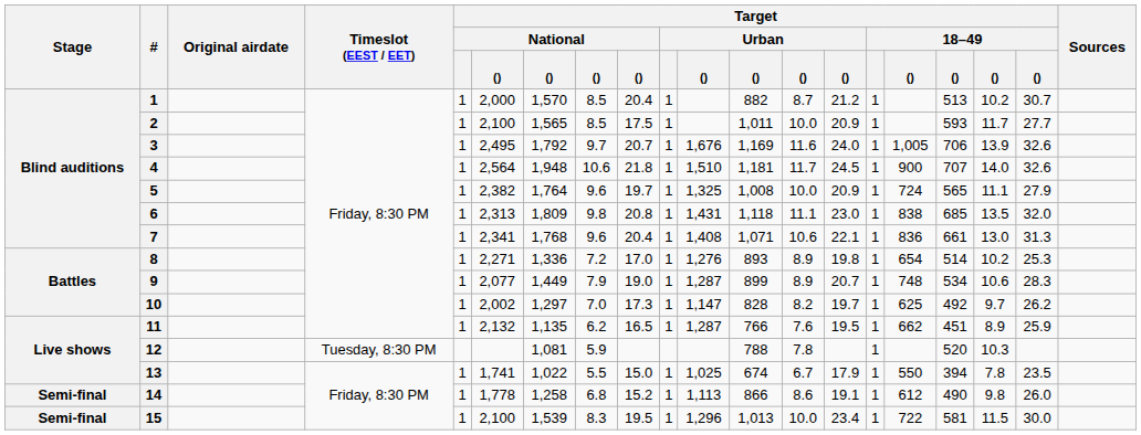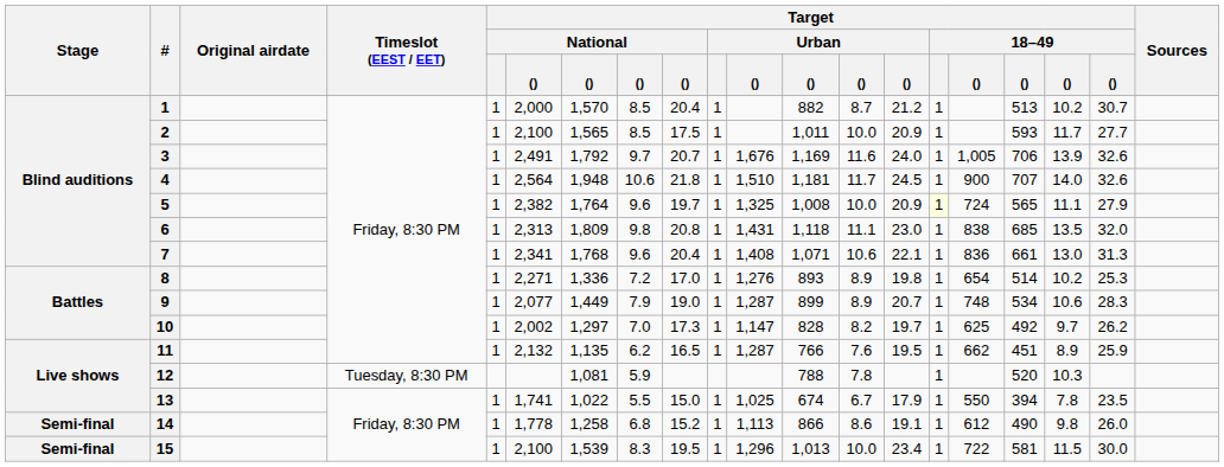3 | column 6: 2,495 -> 2,491
5 | Target / 18–49: no background -> lightyellow background
